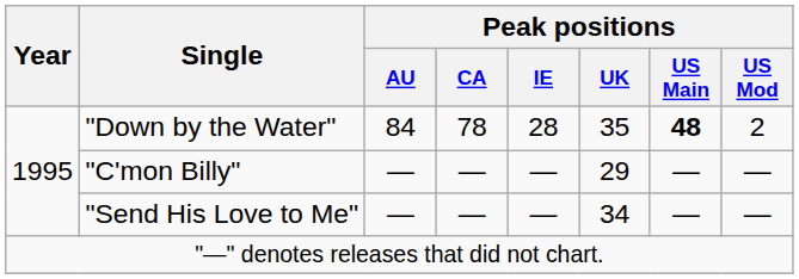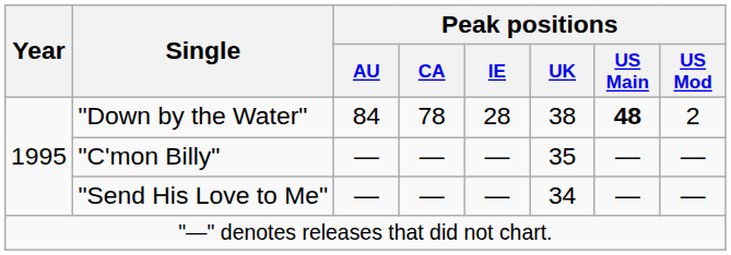"Down by the Water" | Peak positions / UK: 35 -> 38
"C'mon Billy" | Peak positions / UK: 29 -> 35
